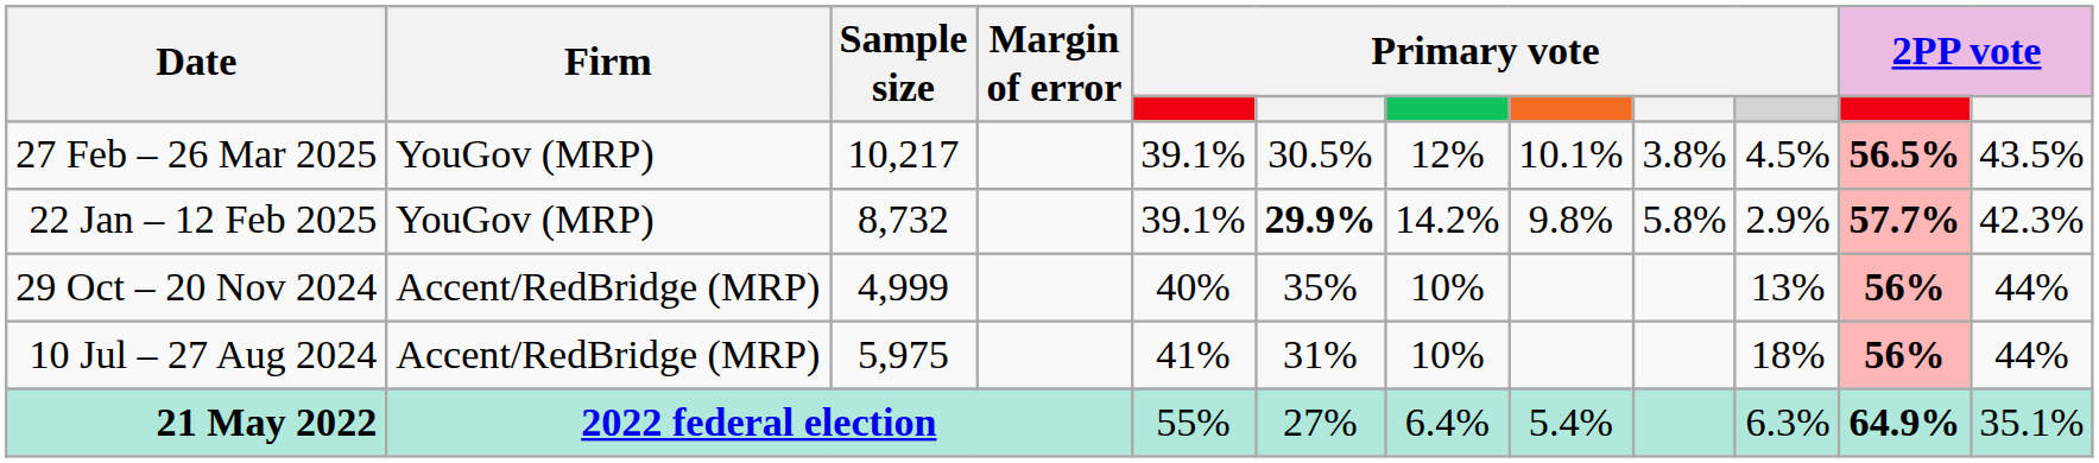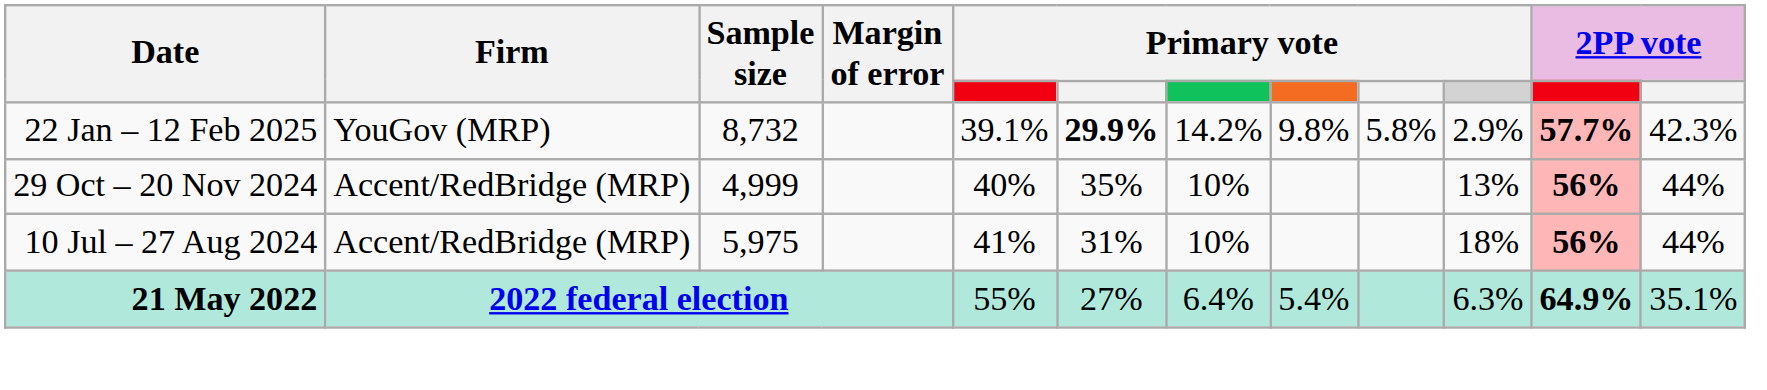- row: 27 Feb – 26 Mar 2025 | YouGov (MRP) | 10,217 | 39.1% | 30.5% | 12% | 10.1% | 3.8% | 4.5% | 56.5% | 43.5%
